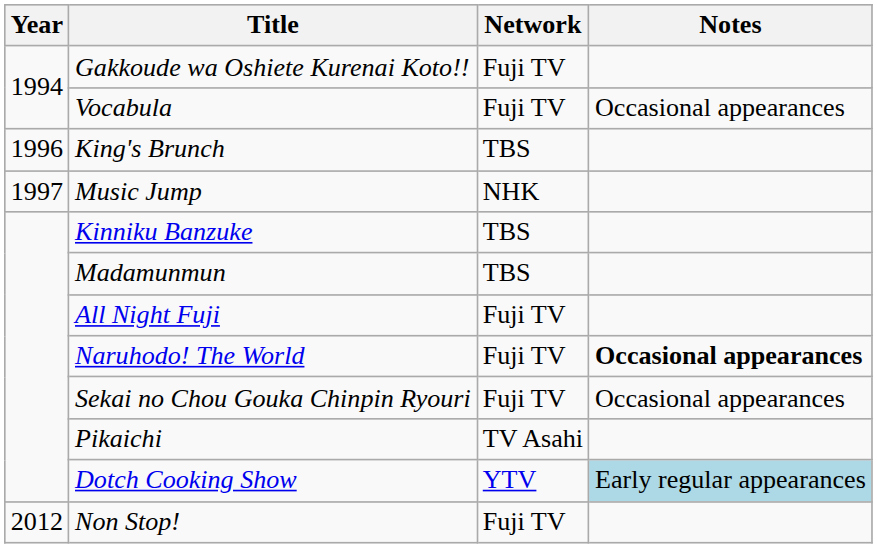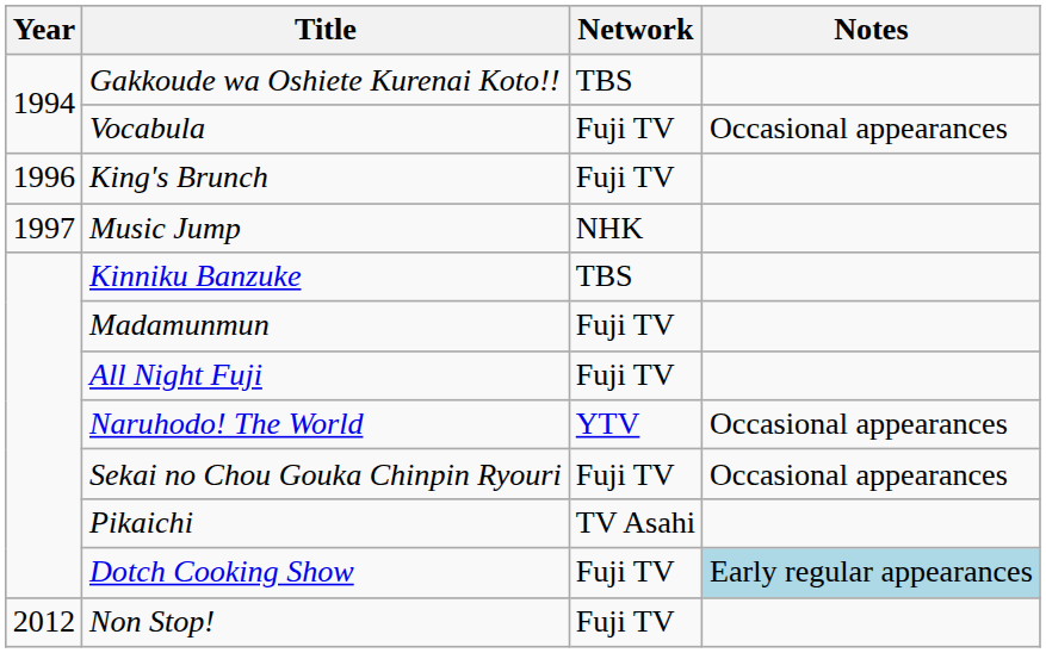Gakkoude wa Oshiete Kurenai Koto!! | Network: Fuji TV -> TBS
King's Brunch | Network: TBS -> Fuji TV
Madamunmun | Network: TBS -> Fuji TV
Naruhodo! The World | Network: Fuji TV -> YTV
Naruhodo! The World | Notes: bold -> normal
Dotch Cooking Show | Network: YTV -> Fuji TV
